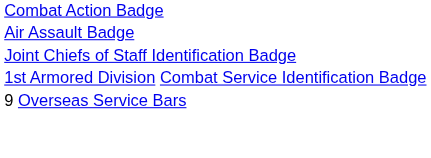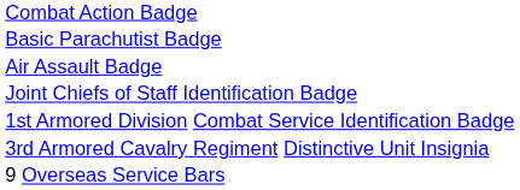+ row: Basic Parachutist Badge
+ row: 3rd Armored Cavalry Regiment Distinctive Unit Insignia
